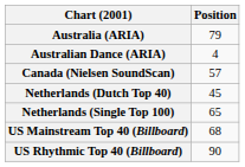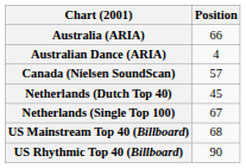Australia (ARIA) | Position: 79 -> 66
Netherlands (Single Top 100) | Position: 65 -> 67
